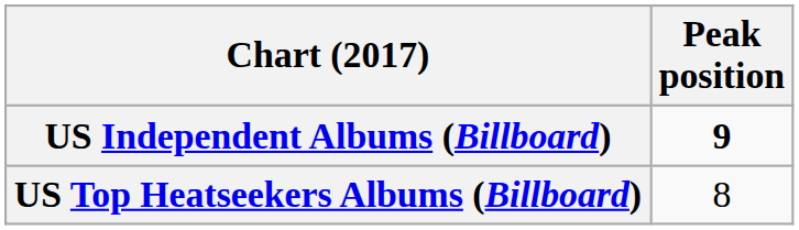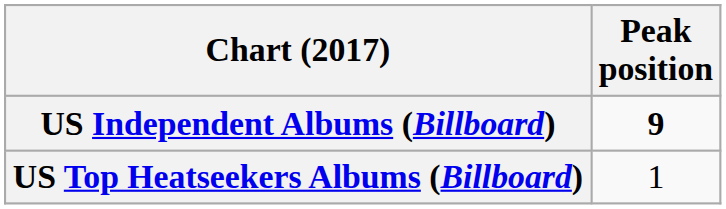US Top Heatseekers Albums (Billboard) | Peak position: 8 -> 1
